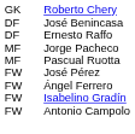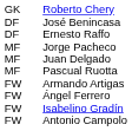+ row: MF | Juan Delgado
- row: FW | José Pérez
+ row: FW | Armando Artigas
